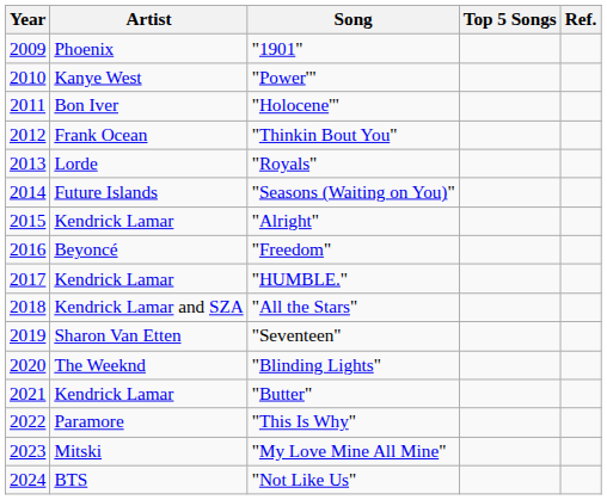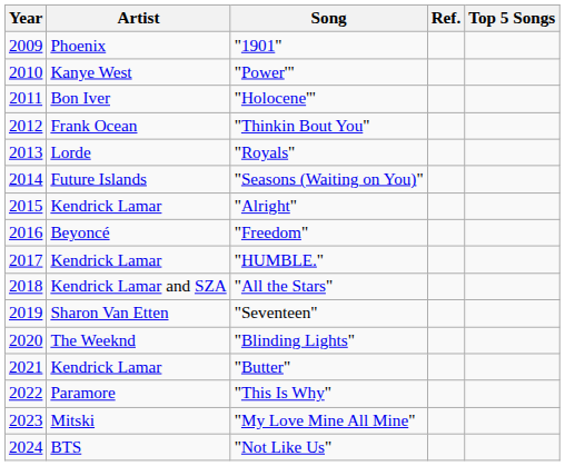columns swapped: Top 5 Songs <-> Ref.
